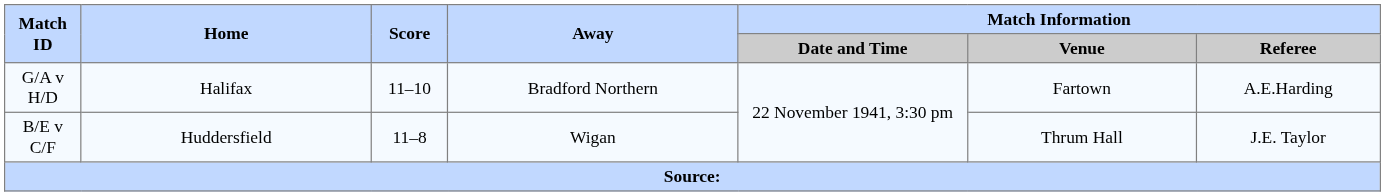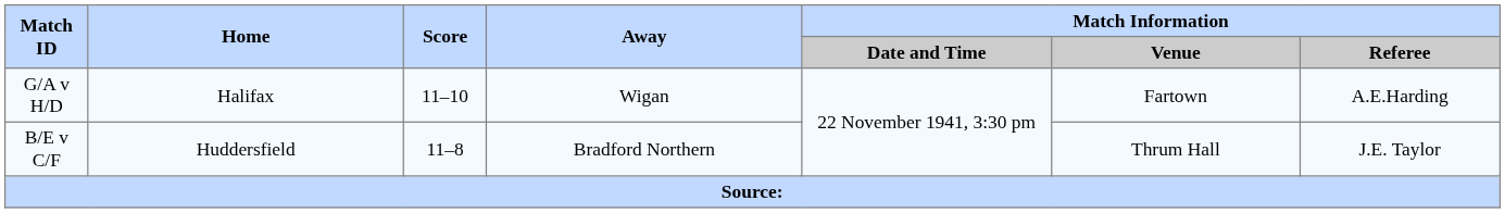G/A v H/D | Away: Bradford Northern -> Wigan
B/E v C/F | Away: Wigan -> Bradford Northern
